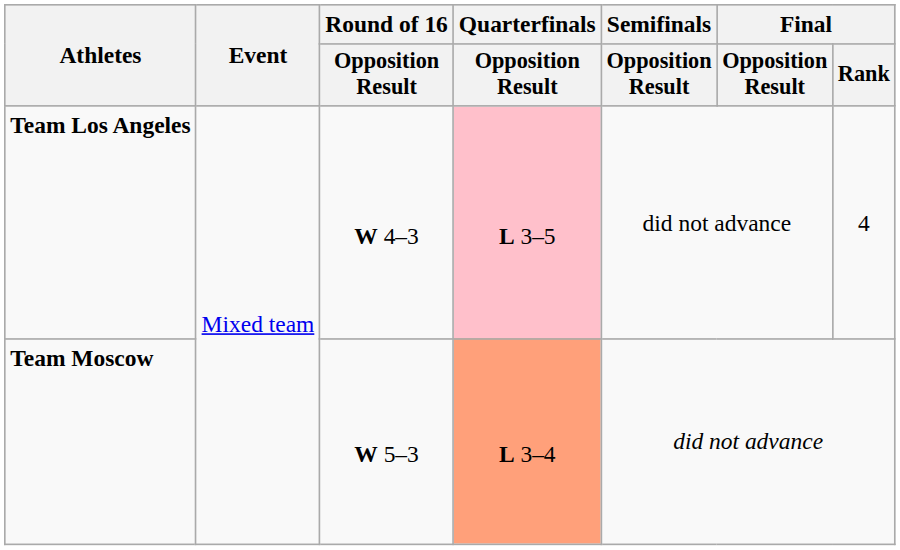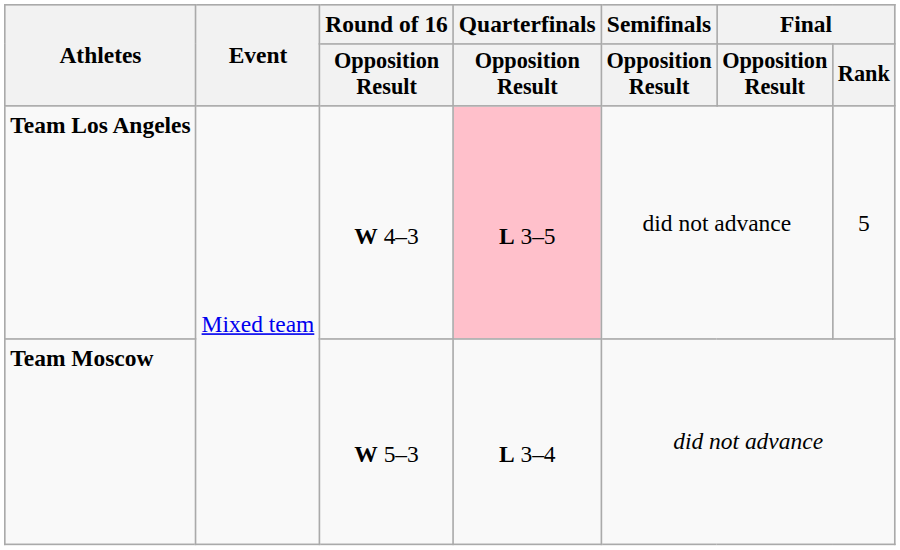Team Los Angeles | Final / Rank: 4 -> 5
Team Moscow | Quarterfinals / Opposition Result: lightsalmon background -> no background
